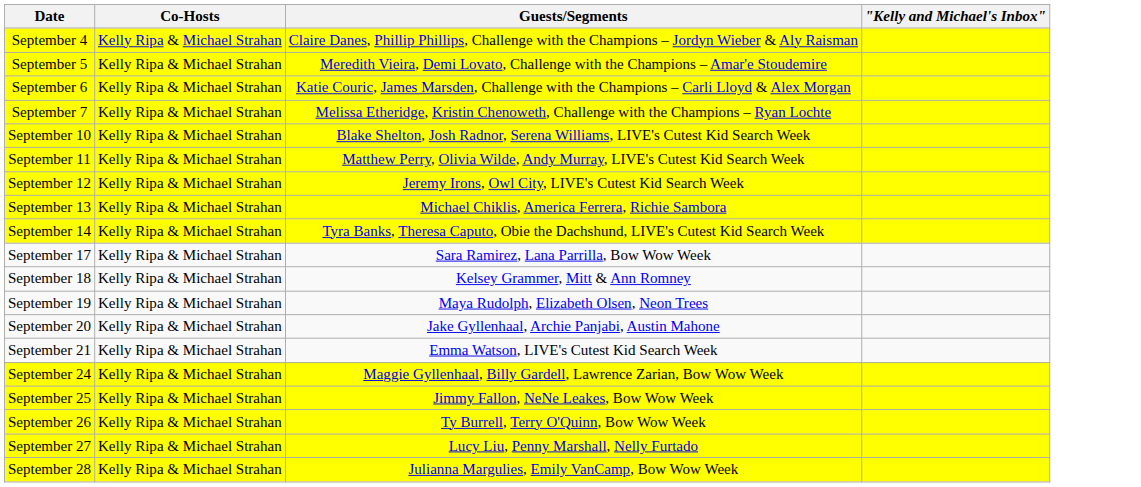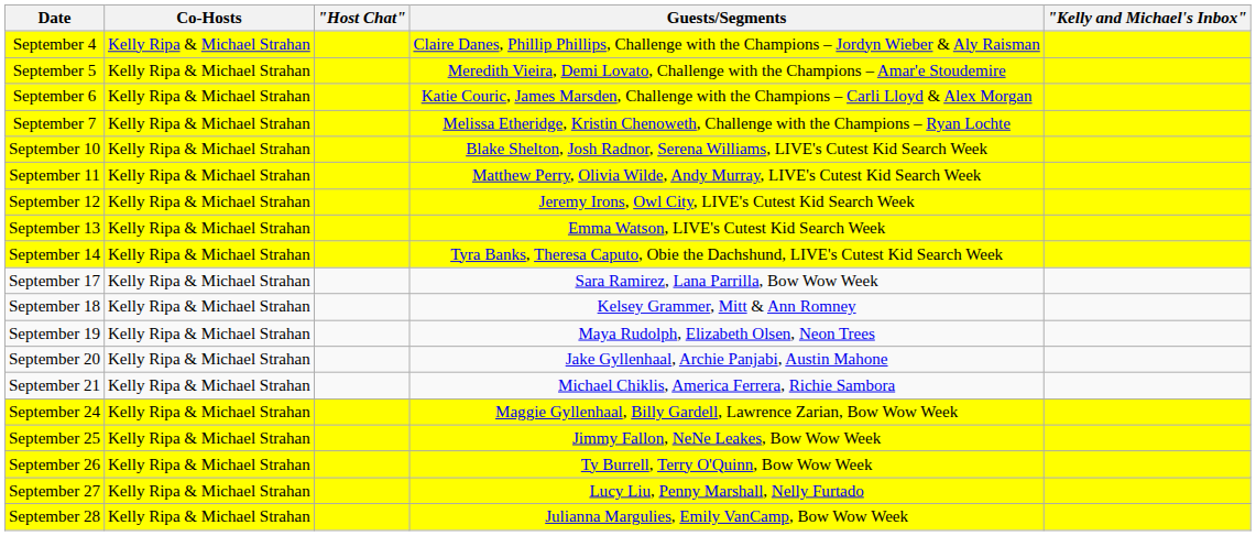+ column: "Host Chat"
September 13 | Guests/Segments: Michael Chiklis, America Ferrera, Richie Sambora -> Emma Watson, LIVE's Cutest Kid Search Week
September 21 | Guests/Segments: Emma Watson, LIVE's Cutest Kid Search Week -> Michael Chiklis, America Ferrera, Richie Sambora
